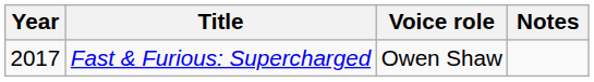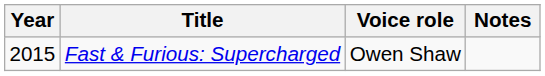Fast & Furious: Supercharged | Year: 2017 -> 2015
